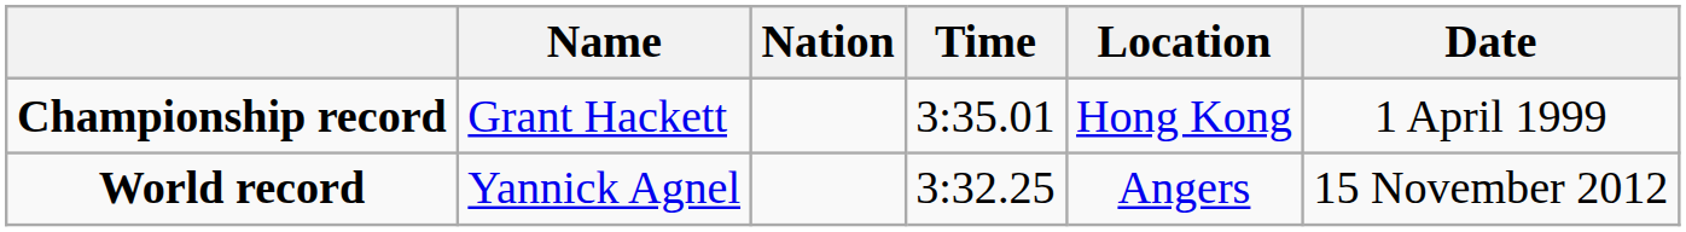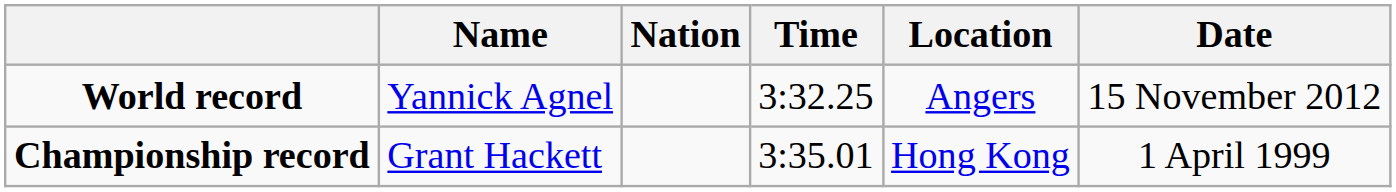rows swapped: World record <-> Championship record
